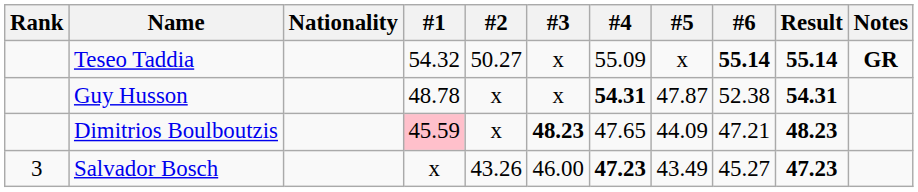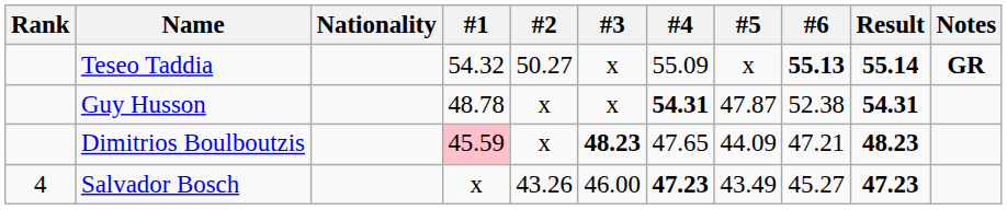Teseo Taddia | #6: 55.14 -> 55.13
Salvador Bosch | Rank: 3 -> 4
